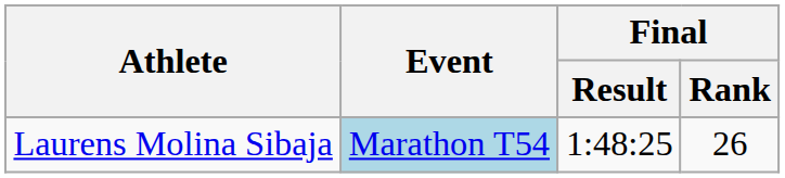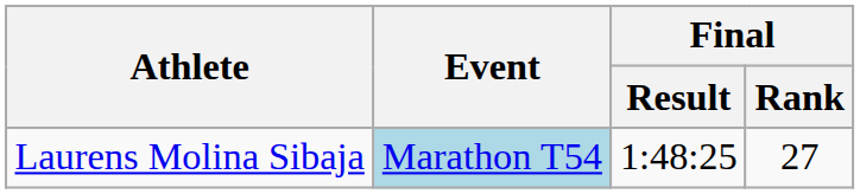Laurens Molina Sibaja | Final / Rank: 26 -> 27
